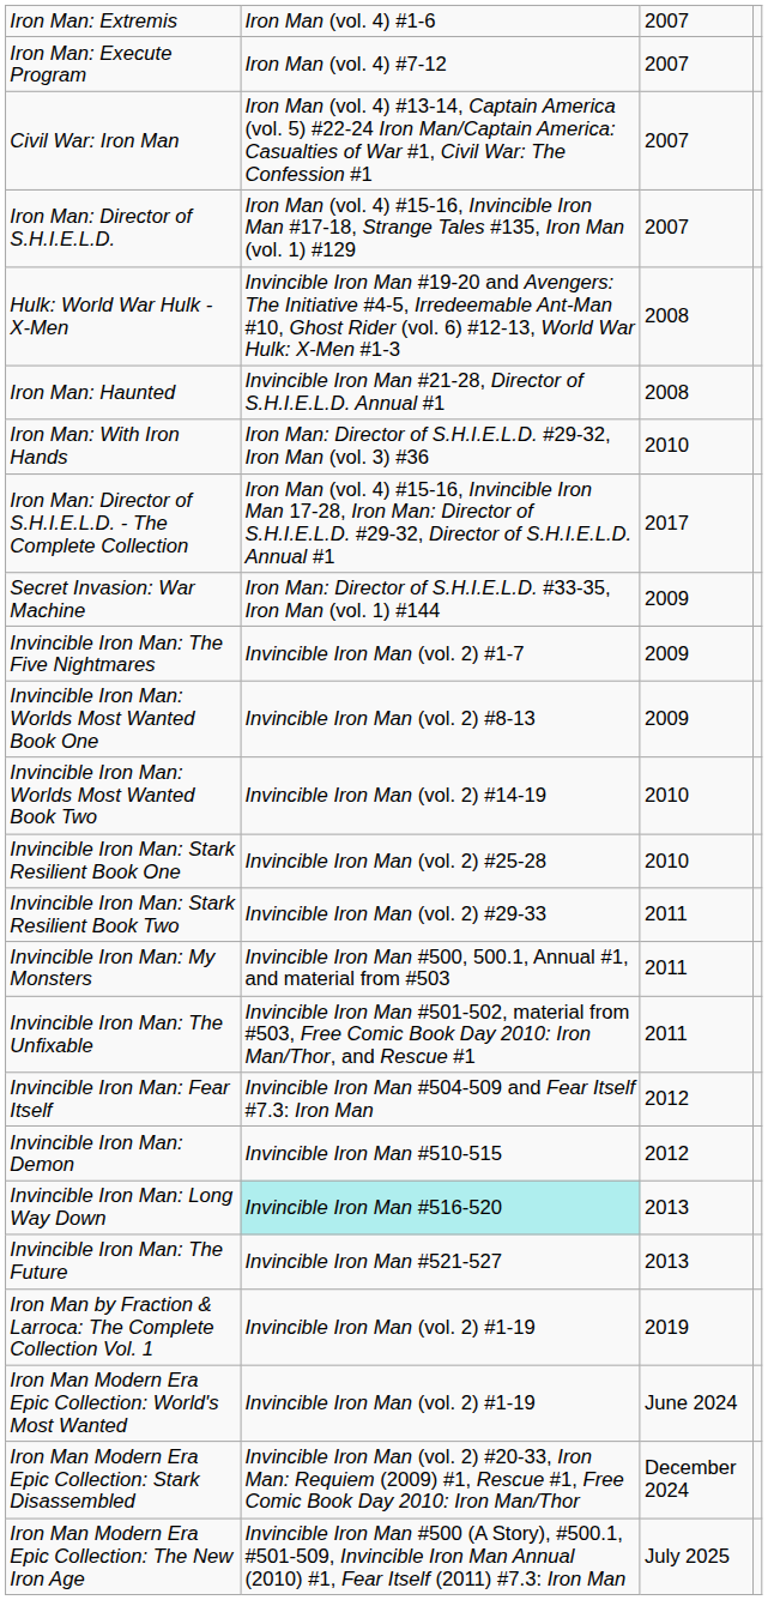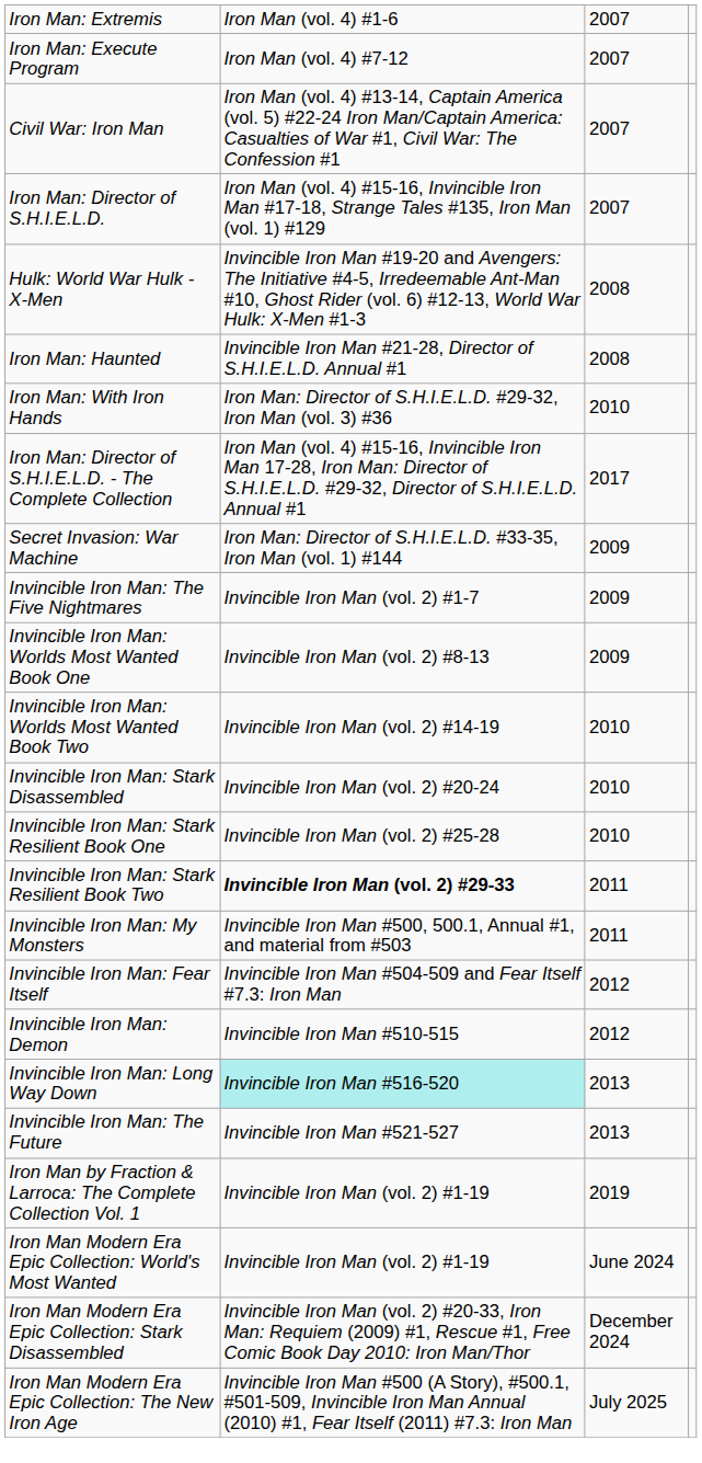+ row: Invincible Iron Man: Stark Disassembled | Invincible Iron Man (vol. 2) #20-24 | 2010
Invincible Iron Man: Stark Resilient Book Two | column 2: normal -> bold
- row: Invincible Iron Man: The Unfixable | Invincible Iron Man #501-502, material from #503, Free Comic Book Day 2010: Iron Man/Thor, and Rescue #1 | 2011
